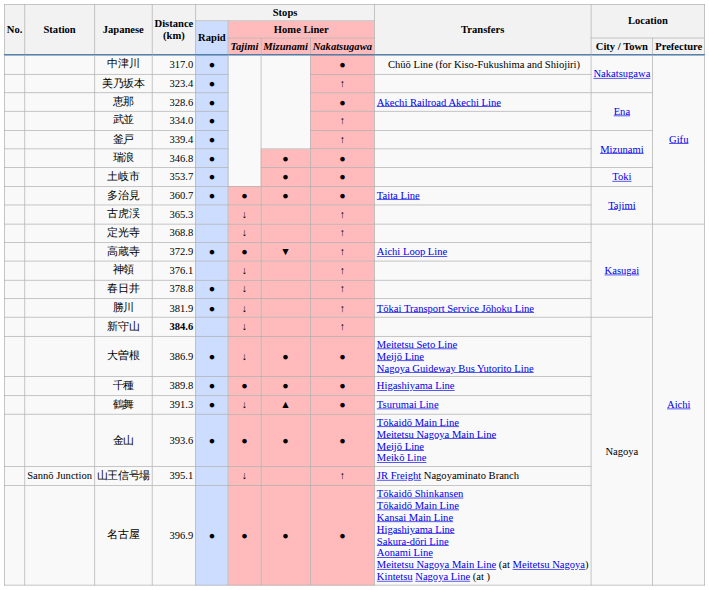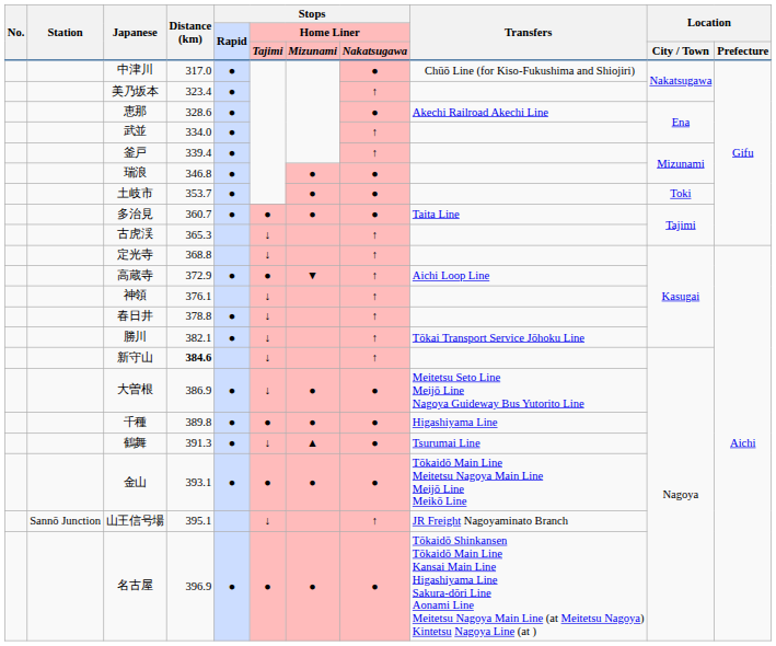勝川 | Distance (km): 381.9 -> 382.1
金山 | Distance (km): 393.6 -> 393.1
